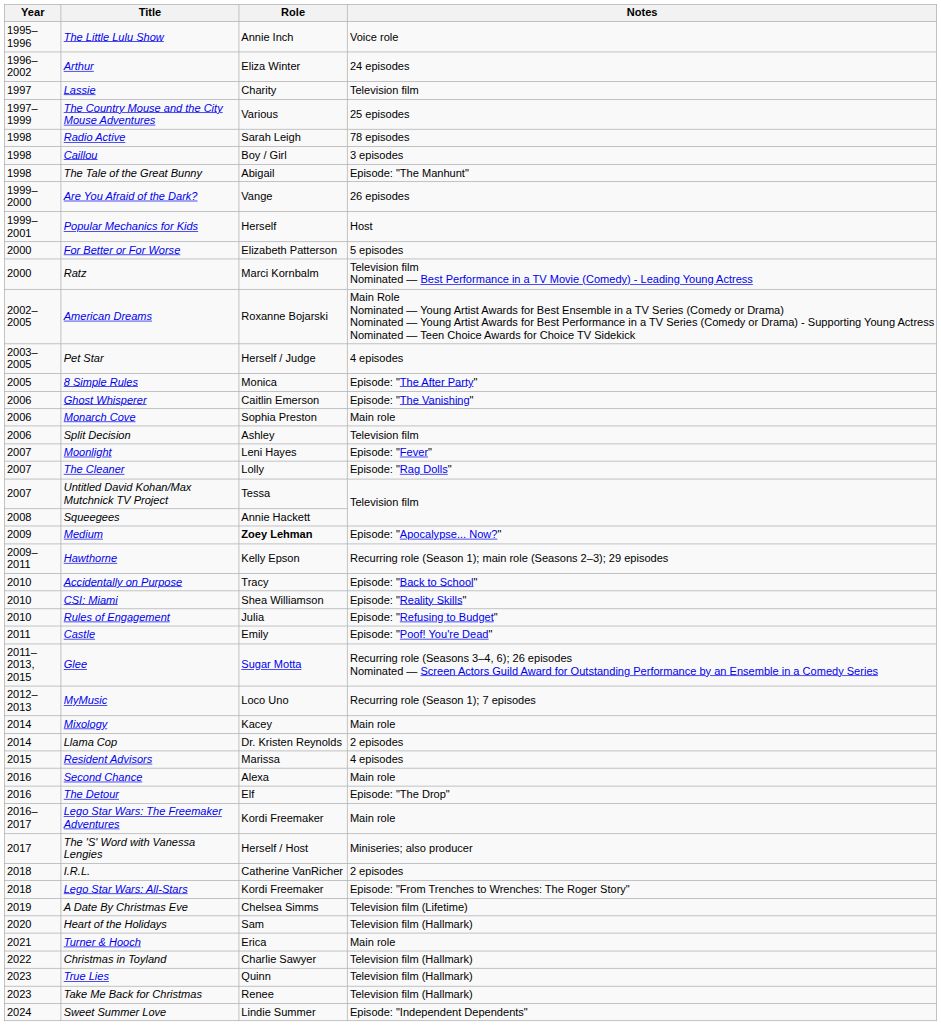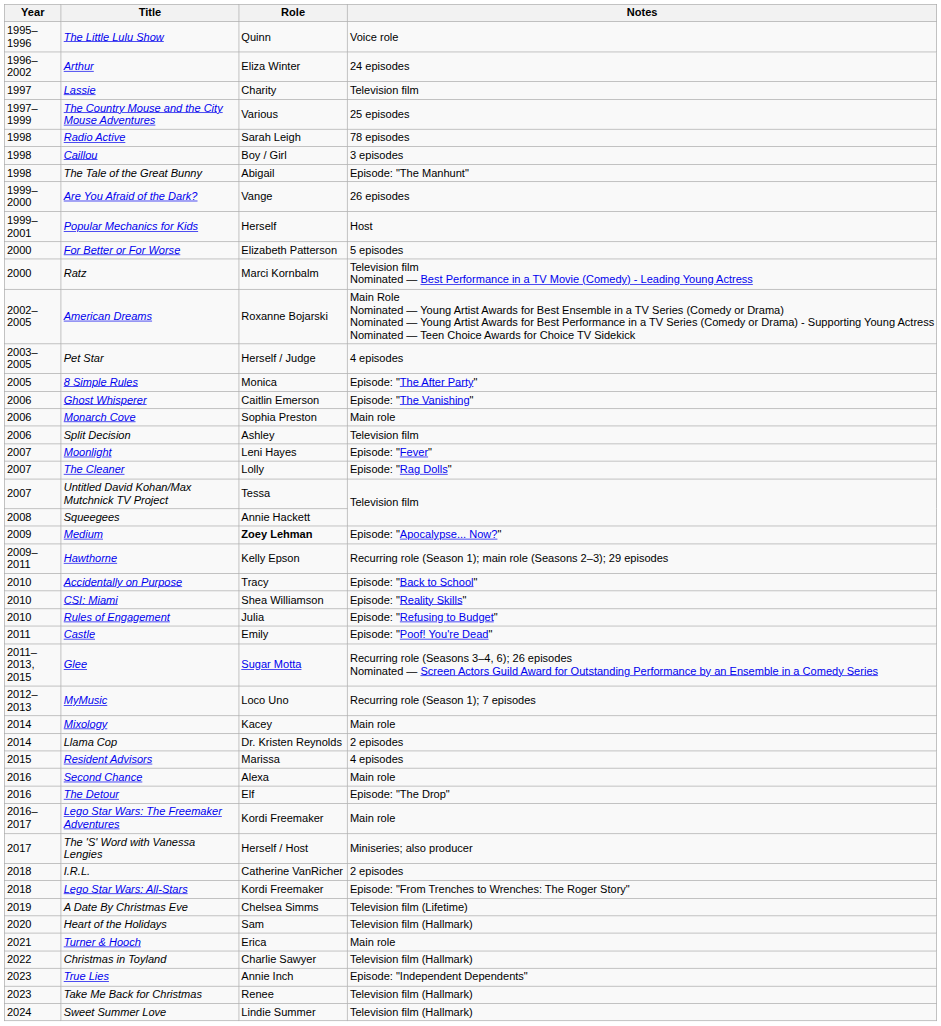The Little Lulu Show | Role: Annie Inch -> Quinn
True Lies | Role: Quinn -> Annie Inch
True Lies | Notes: Television film (Hallmark) -> Episode: "Independent Dependents"
Sweet Summer Love | Notes: Episode: "Independent Dependents" -> Television film (Hallmark)
